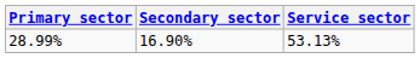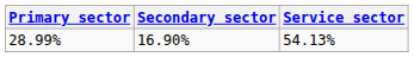28.99% | Service sector: 53.13% -> 54.13%
